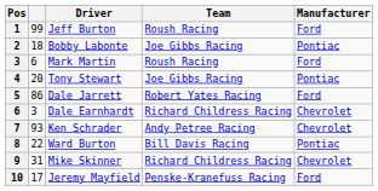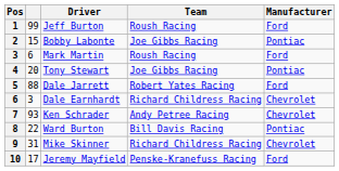Bobby Labonte | column 2: 18 -> 15
Dale Jarrett | column 2: 86 -> 88
